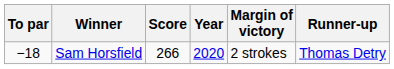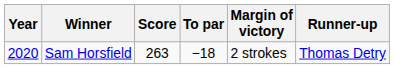columns swapped: Year <-> To par
Sam Horsfield | Score: 266 -> 263
